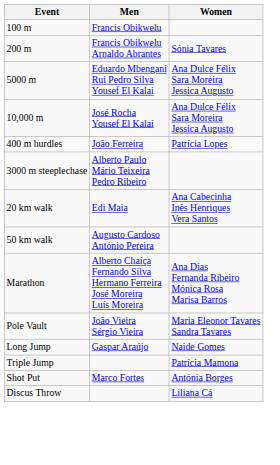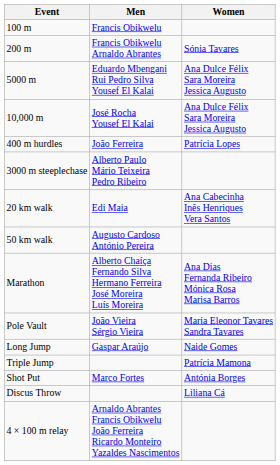+ row: 4 × 100 m relay | Arnaldo Abrantes Francis Obikwelu João Ferreira Ricardo Monteiro Yazaldes Nascimentos
